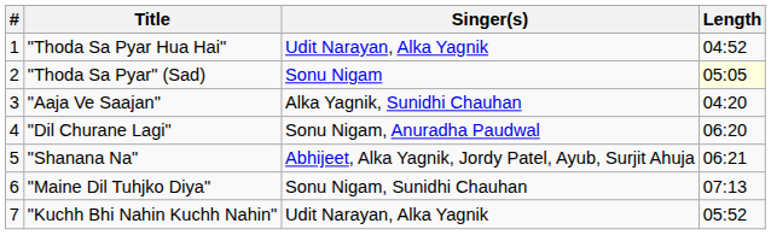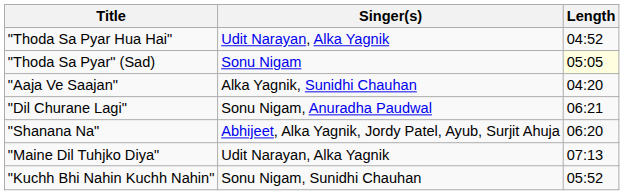- column: # | 1 | 2 | 3 | 4 | 5 | 6 | 7
"Dil Churane Lagi" | Length: 06:20 -> 06:21
"Shanana Na" | Length: 06:21 -> 06:20
"Maine Dil Tuhjko Diya" | Singer(s): Sonu Nigam, Sunidhi Chauhan -> Udit Narayan, Alka Yagnik
"Kuchh Bhi Nahin Kuchh Nahin" | Singer(s): Udit Narayan, Alka Yagnik -> Sonu Nigam, Sunidhi Chauhan
